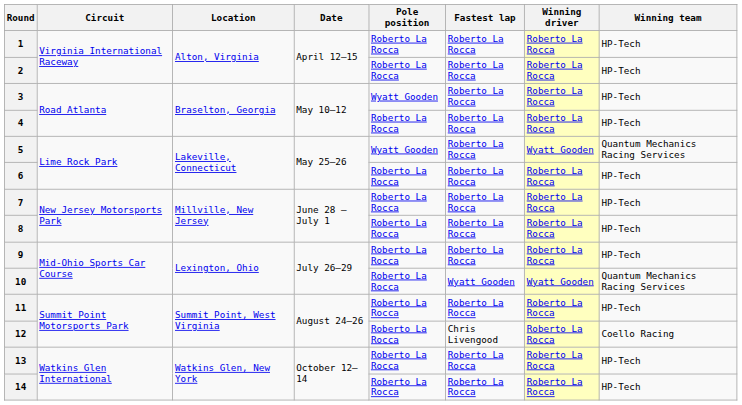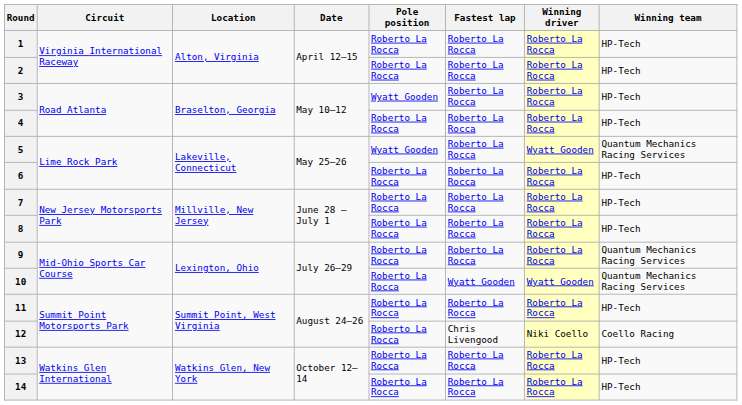9 | Winning team: HP-Tech -> Quantum Mechanics Racing Services
12 | Winning driver: Roberto La Rocca -> Niki Coello
